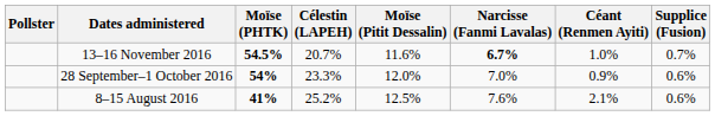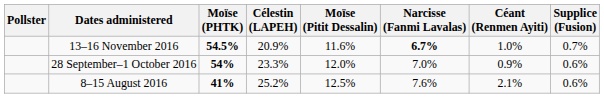13–16 November 2016 | Célestin (LAPEH): 20.7% -> 20.9%
